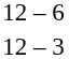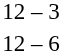rows swapped: 12 – 6 <-> 12 – 3
